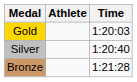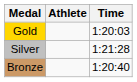Silver | Time: 1:20:40 -> 1:21:28
Bronze | Time: 1:21:28 -> 1:20:40
